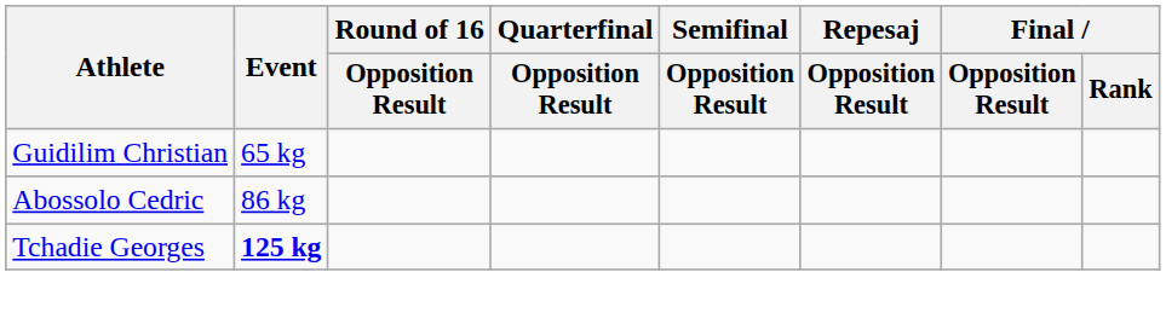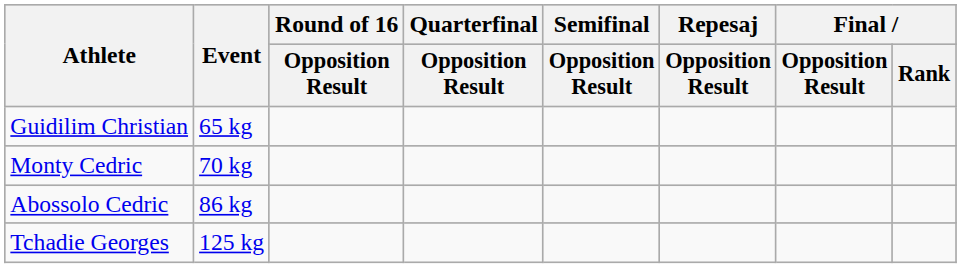+ row: Monty Cedric | 70 kg
Tchadie Georges | Event: bold -> normal
